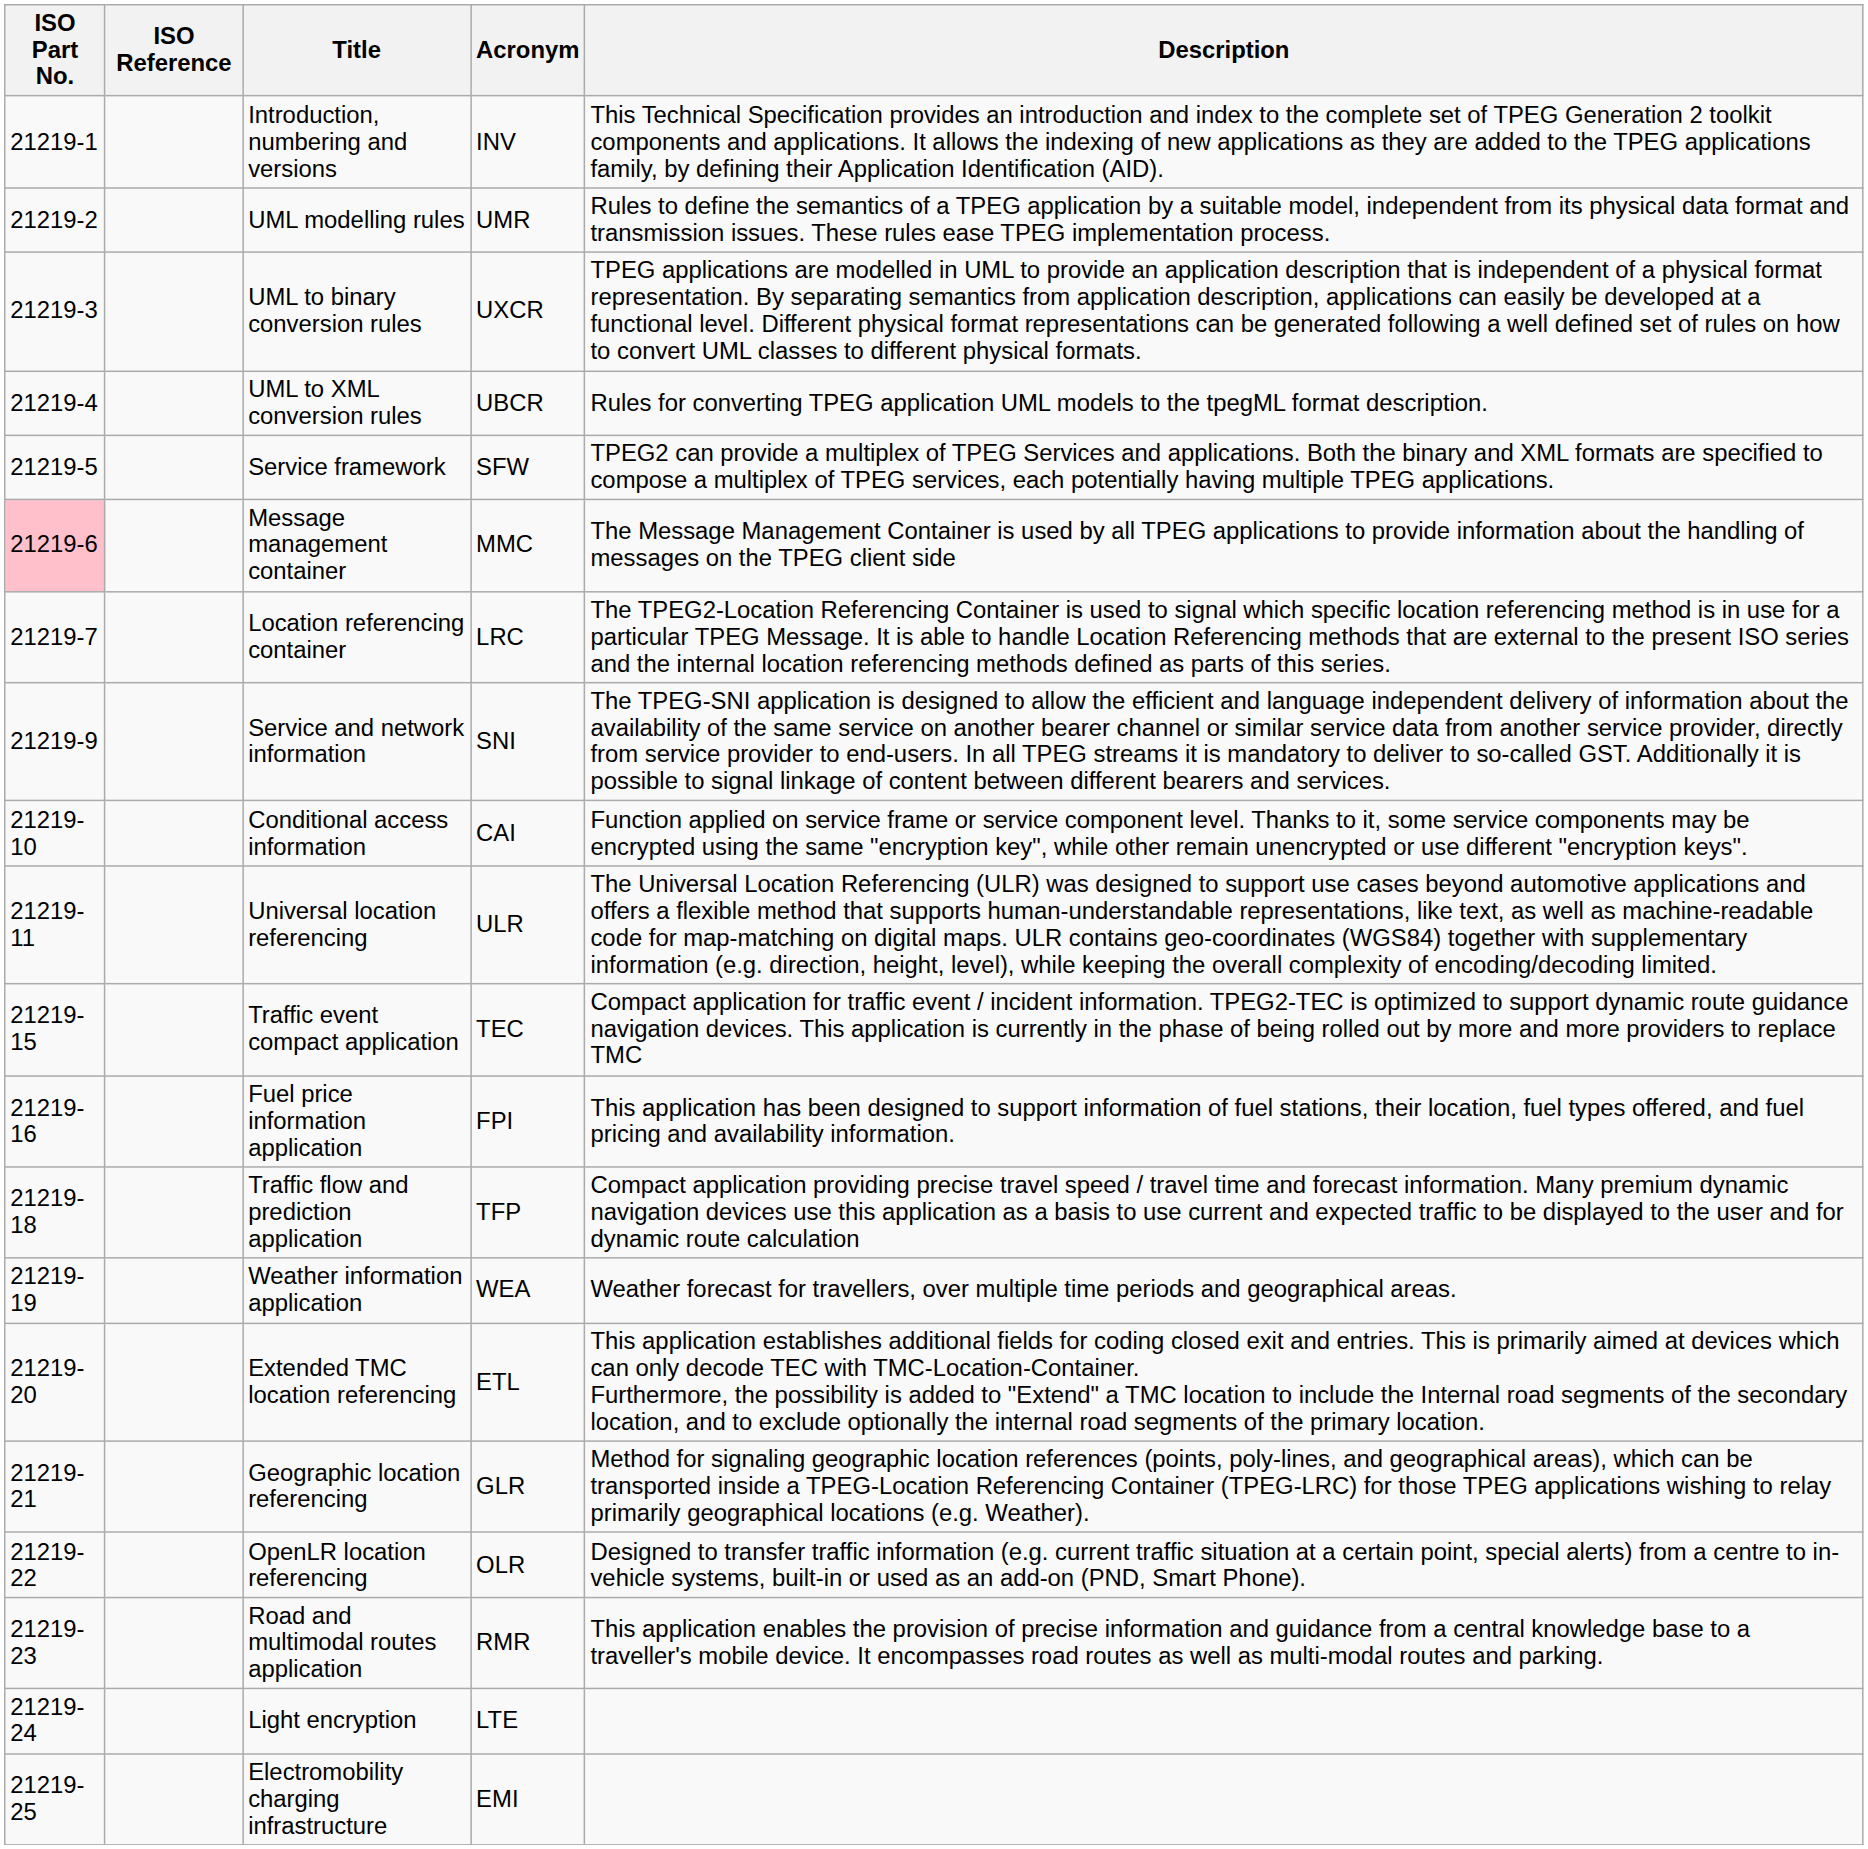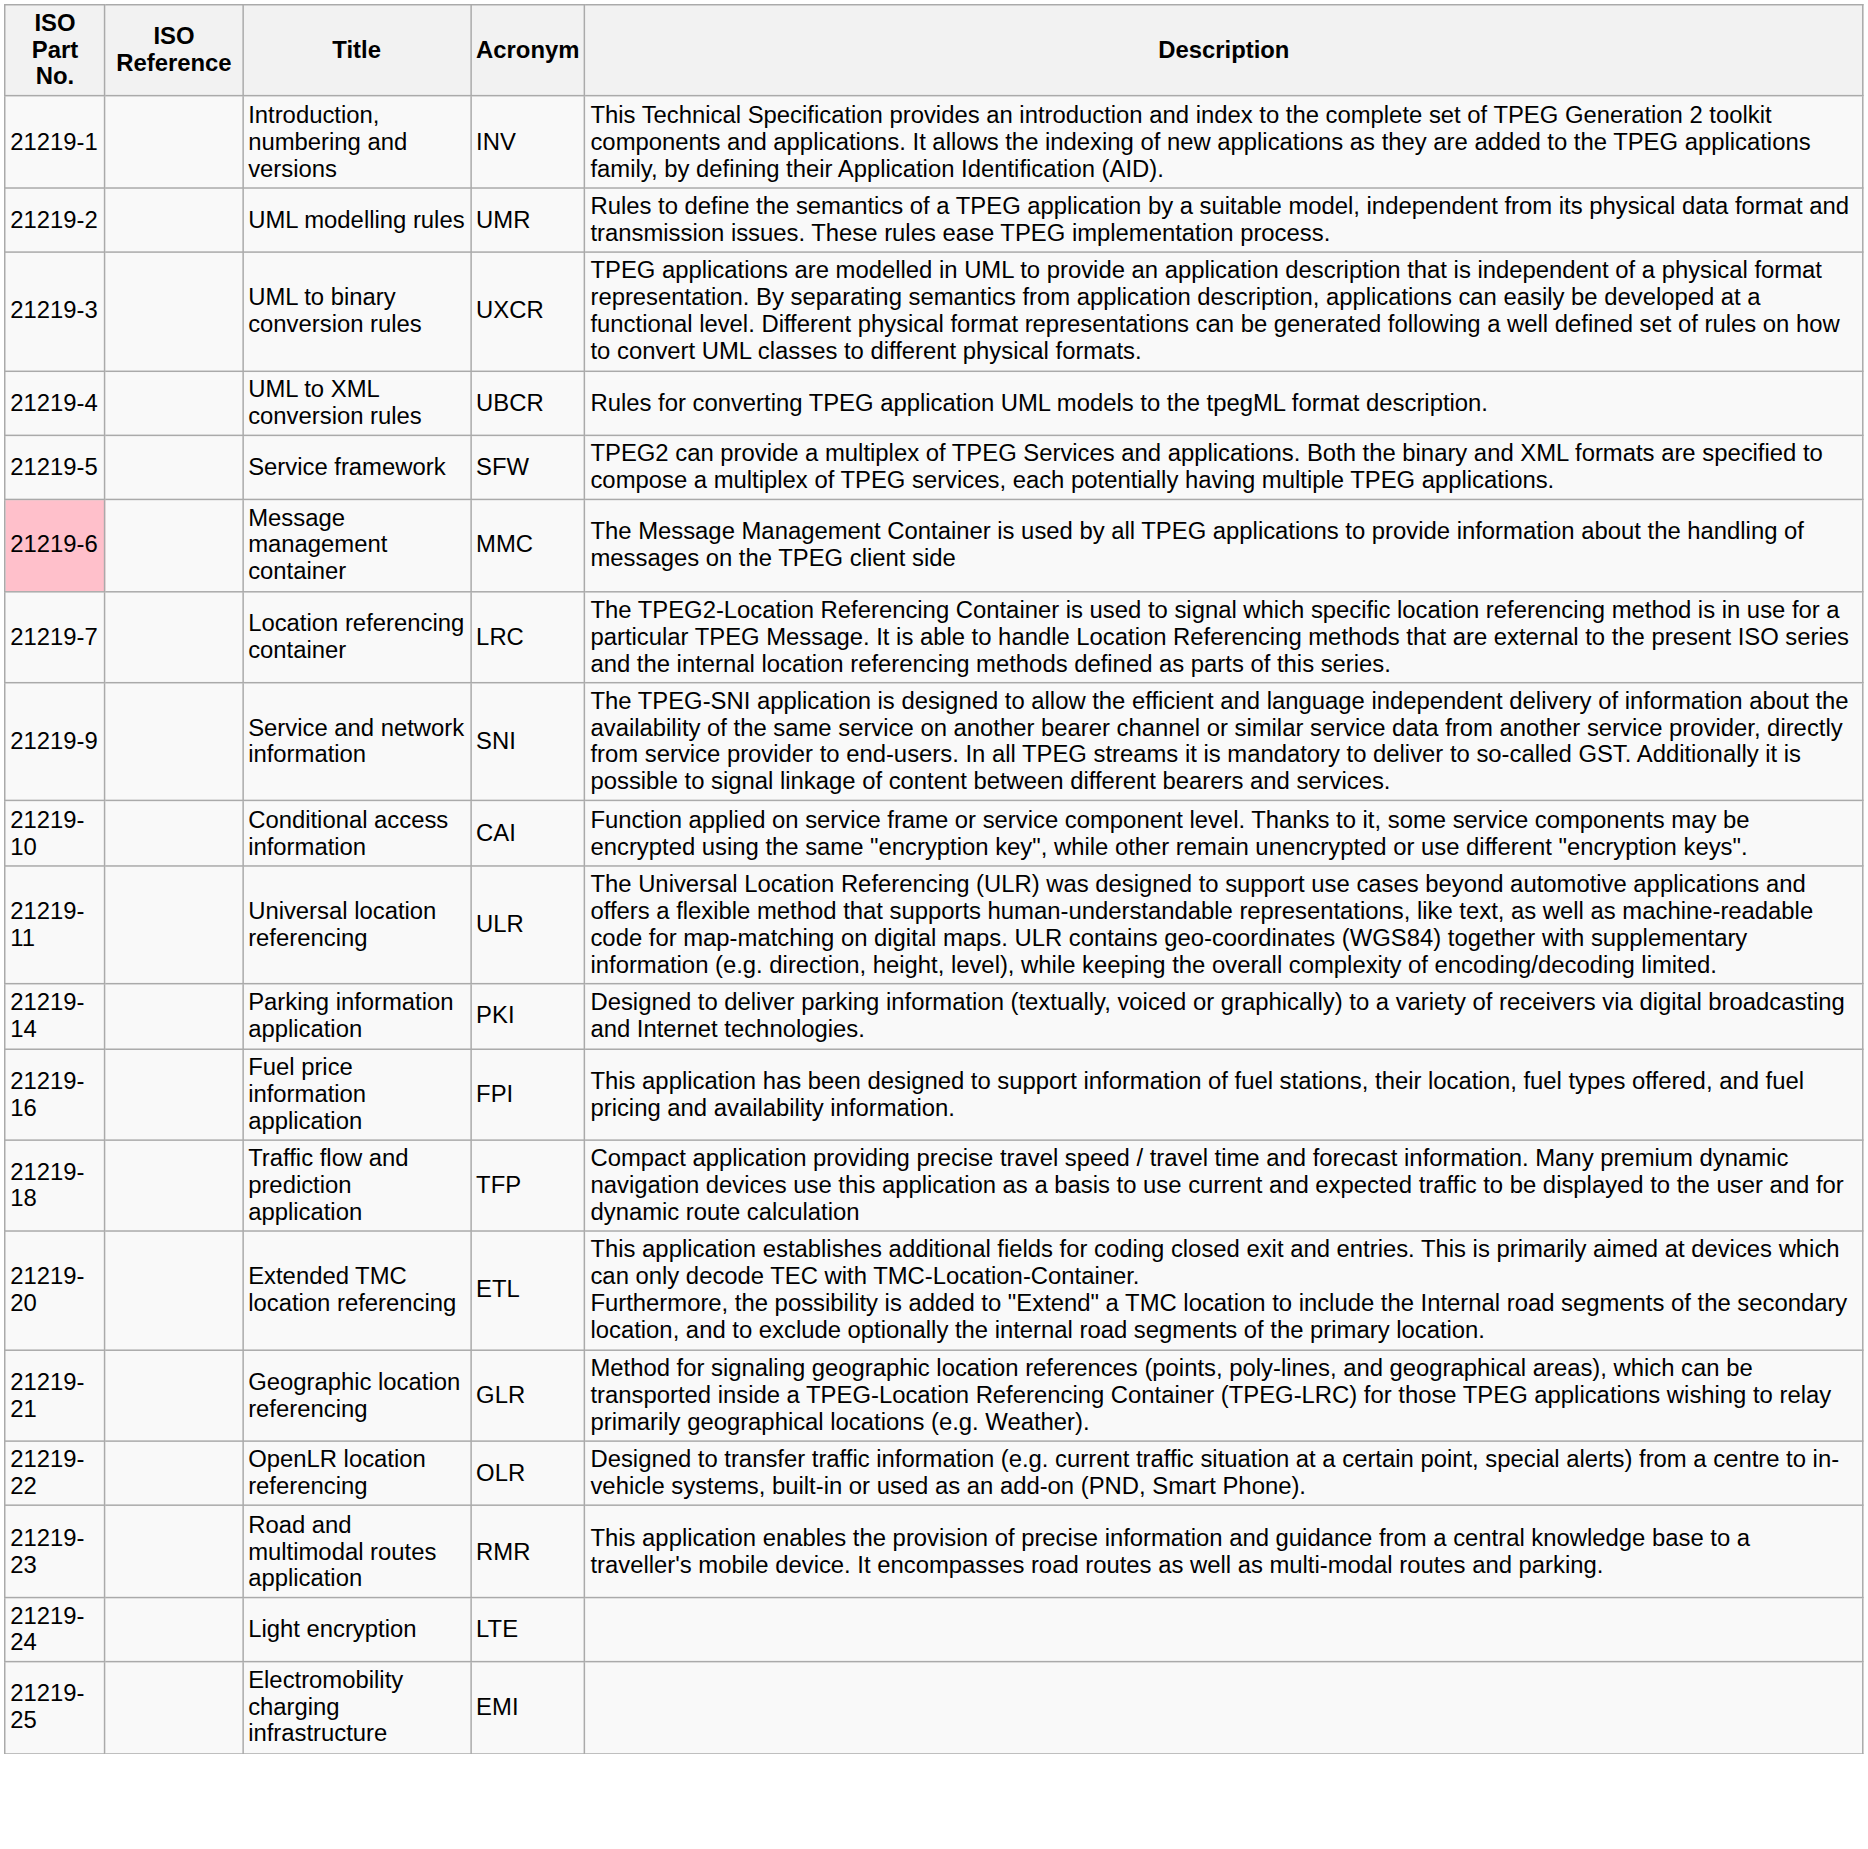+ row: 21219-14 | Parking information application | PKI | Designed to deliver parking information (textually, voiced or graphically) to a variety of receivers via digital broadcasting and Internet technologies.
- row: 21219-15 | Traffic event compact application | TEC | Compact application for traffic event / incident information. TPEG2-TEC is optimized to support dynamic route guidance navigation devices. This application is currently in the phase of being rolled out by more and more providers to replace TMC
- row: 21219-19 | Weather information application | WEA | Weather forecast for travellers, over multiple time periods and geographical areas.
